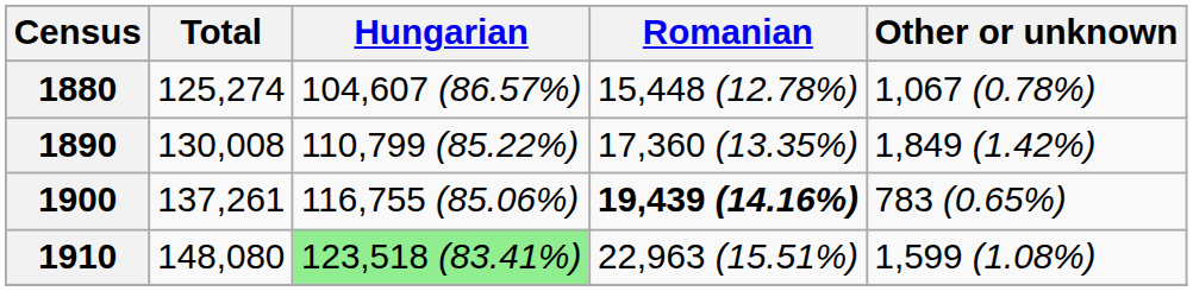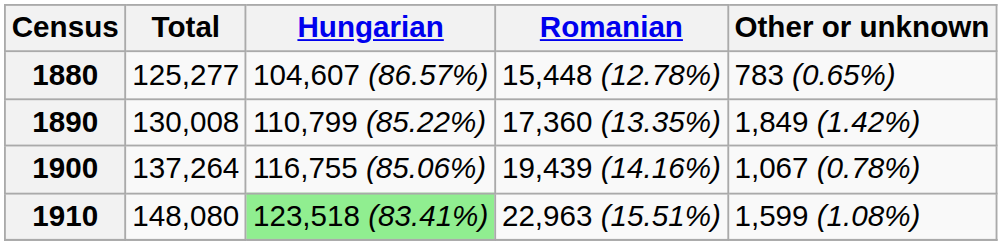1880 | Total: 125,274 -> 125,277
1880 | Other or unknown: 1,067 (0.78%) -> 783 (0.65%)
1900 | Total: 137,261 -> 137,264
1900 | Romanian: bold -> normal
1900 | Other or unknown: 783 (0.65%) -> 1,067 (0.78%)
